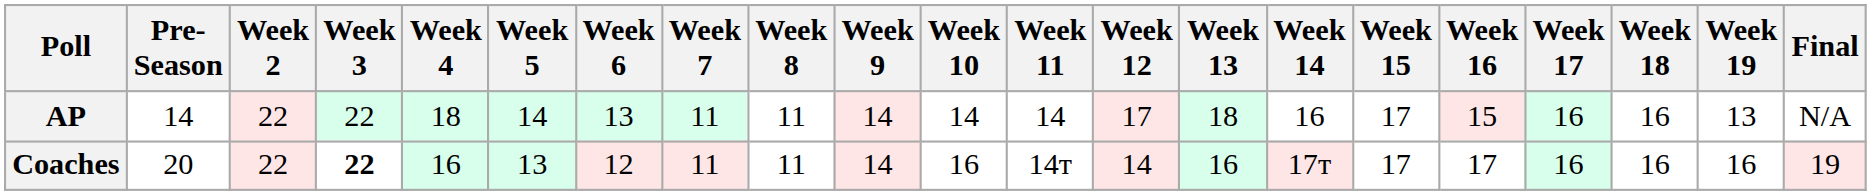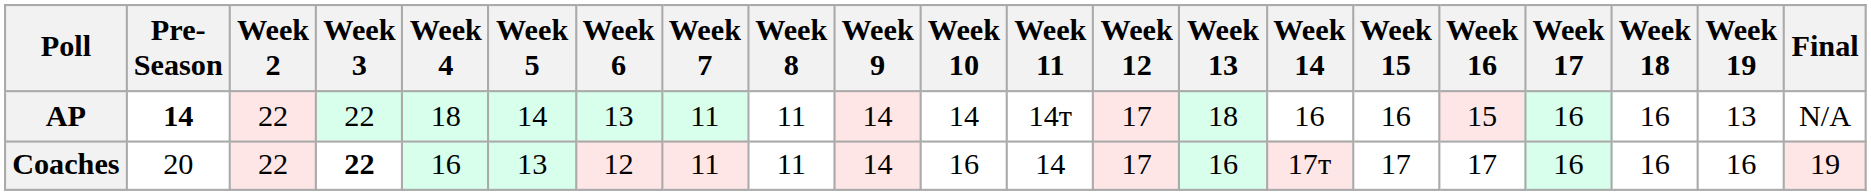AP | Pre- Season: normal -> bold
AP | Week 11: 14 -> 14т
AP | Week 15: 17 -> 16
Coaches | Week 11: 14т -> 14
Coaches | Week 12: 14 -> 17
